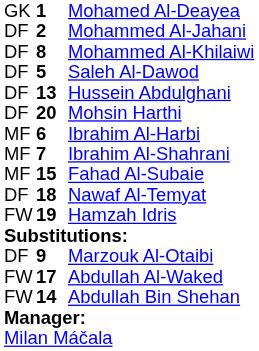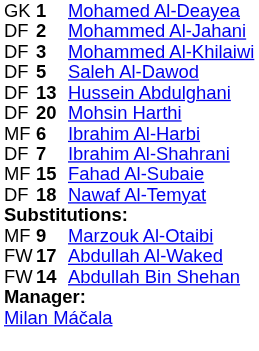Mohammed Al-Khilaiwi | column 2: 8 -> 3
Ibrahim Al-Shahrani | column 1: MF -> DF
- row: FW | 19 | Hamzah Idris
Marzouk Al-Otaibi | column 1: DF -> MF
